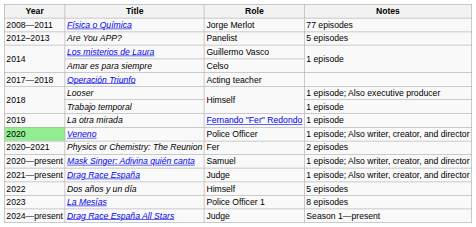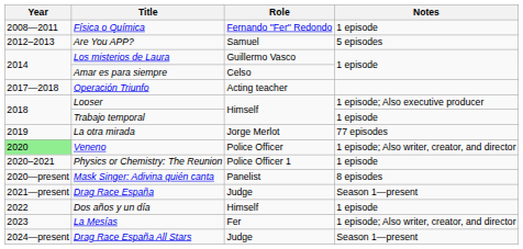Física o Química | Role: Jorge Merlot -> Fernando "Fer" Redondo
Física o Química | Notes: 77 episodes -> 1 episode
Are You APP? | Role: Panelist -> Samuel
La otra mirada | Role: Fernando "Fer" Redondo -> Jorge Merlot
La otra mirada | Notes: 1 episode -> 77 episodes
Physics or Chemistry: The Reunion | Role: Fer -> Police Officer 1
Physics or Chemistry: The Reunion | Notes: 2 episodes -> 1 episode
Mask Singer: Adivina quién canta | Role: Samuel -> Panelist
Mask Singer: Adivina quién canta | Notes: 1 episode; Also writer, creator, and director -> 8 episodes
Drag Race España | Notes: 1 episode; Also writer, creator, and director -> Season 1—present
Dos años y un día | Notes: 5 episodes -> 1 episode
La Mesías | Role: Police Officer 1 -> Fer
La Mesías | Notes: 8 episodes -> 1 episode; Also writer, creator, and director
